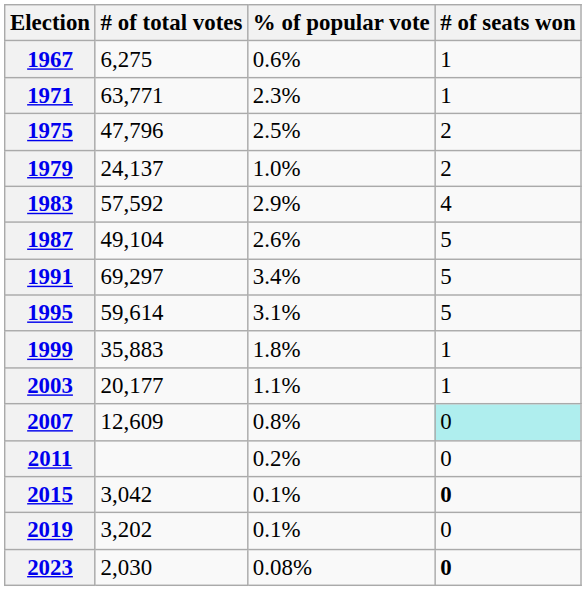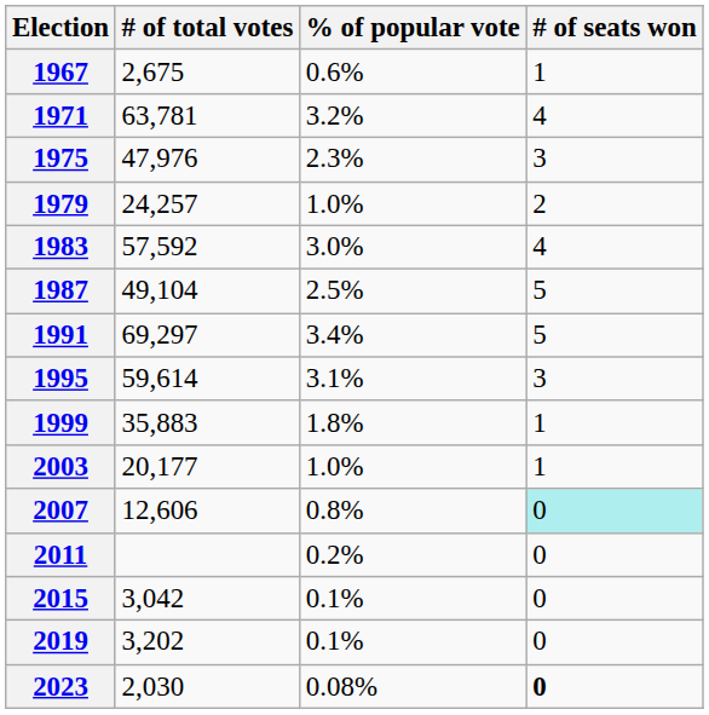1967 | # of total votes: 6,275 -> 2,675
1971 | # of total votes: 63,771 -> 63,781
1971 | % of popular vote: 2.3% -> 3.2%
1971 | # of seats won: 1 -> 4
1975 | # of total votes: 47,796 -> 47,976
1975 | % of popular vote: 2.5% -> 2.3%
1975 | # of seats won: 2 -> 3
1979 | # of total votes: 24,137 -> 24,257
1983 | % of popular vote: 2.9% -> 3.0%
1987 | % of popular vote: 2.6% -> 2.5%
1995 | # of seats won: 5 -> 3
2003 | % of popular vote: 1.1% -> 1.0%
2007 | # of total votes: 12,609 -> 12,606
2015 | # of seats won: bold -> normal
